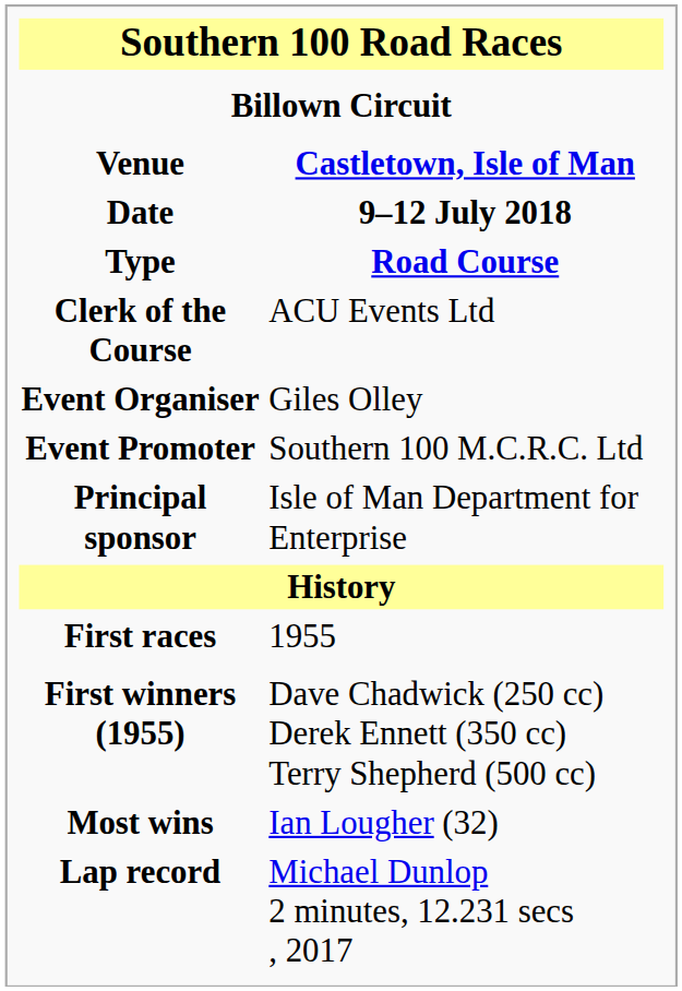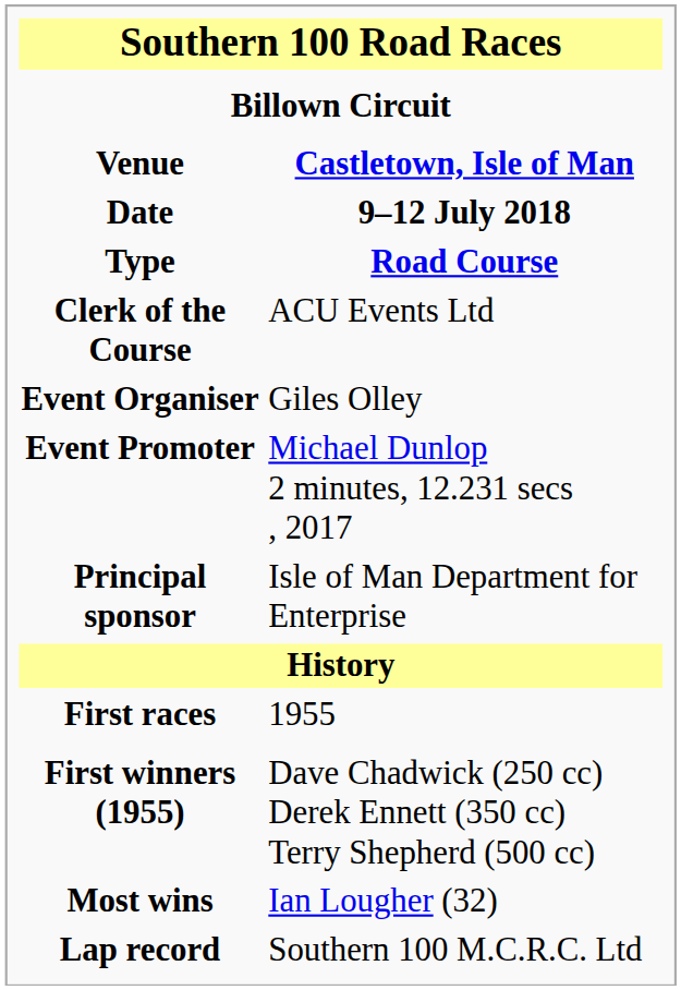Event Promoter | Castletown, Isle of Man / 9–12 July 2018 / Road Course: Southern 100 M.C.R.C. Ltd -> Michael Dunlop 2 minutes, 12.231 secs , 2017
Lap record | Castletown, Isle of Man / 9–12 July 2018 / Road Course: Michael Dunlop 2 minutes, 12.231 secs , 2017 -> Southern 100 M.C.R.C. Ltd
